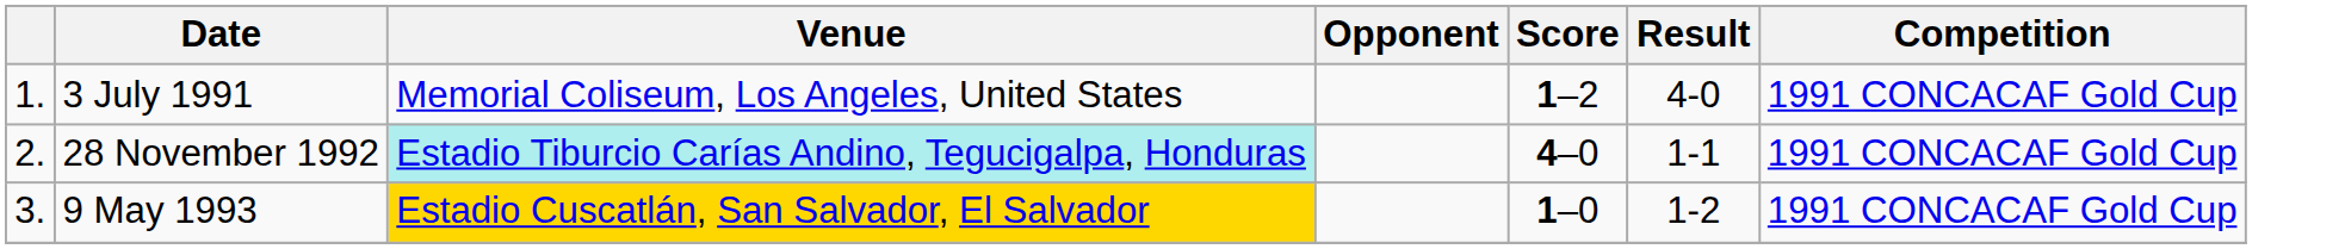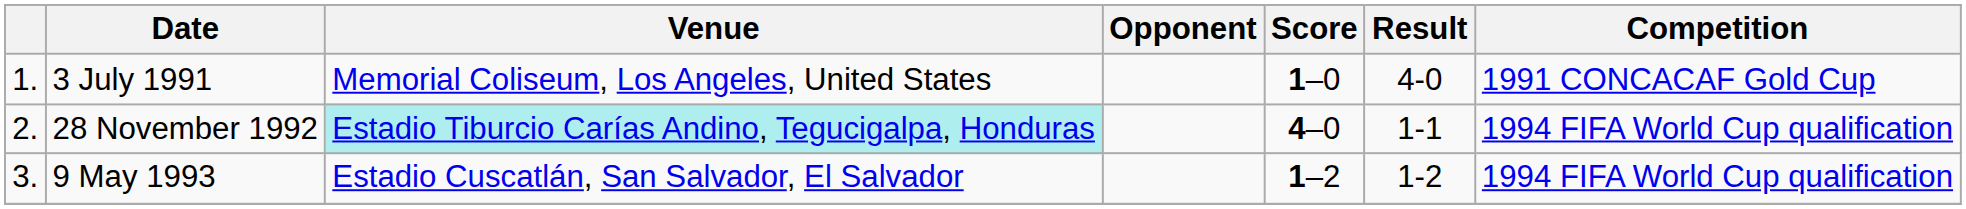3 July 1991 | Score: 1–2 -> 1–0
28 November 1992 | Competition: 1991 CONCACAF Gold Cup -> 1994 FIFA World Cup qualification
9 May 1993 | Venue: gold background -> no background
9 May 1993 | Score: 1–0 -> 1–2
9 May 1993 | Competition: 1991 CONCACAF Gold Cup -> 1994 FIFA World Cup qualification
